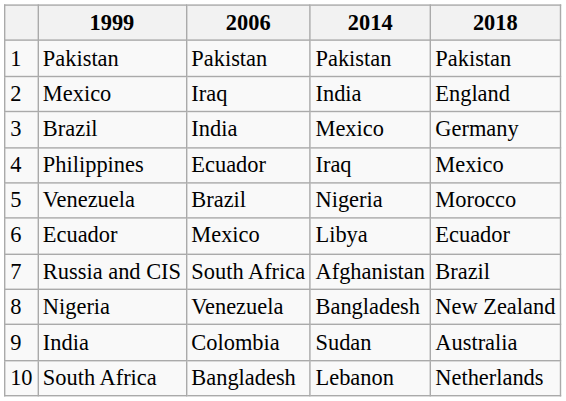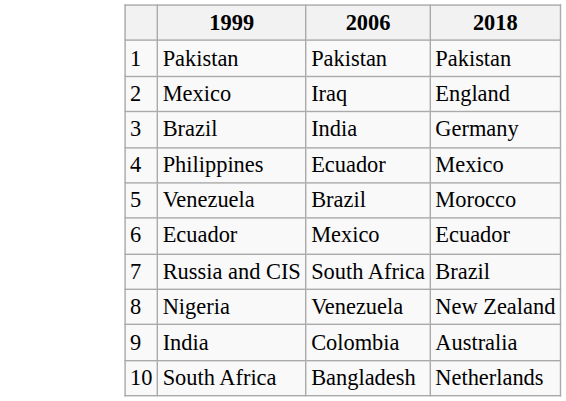- column: 2014 | Pakistan | India | Mexico | Iraq | Nigeria | Libya | Afghanistan | Bangladesh | Sudan | Lebanon
